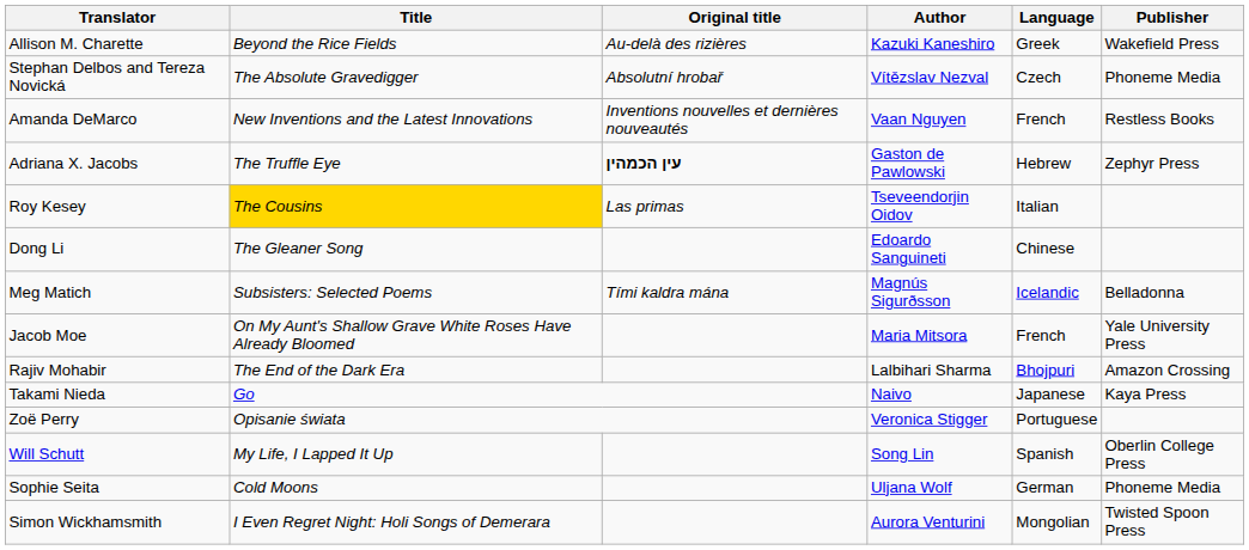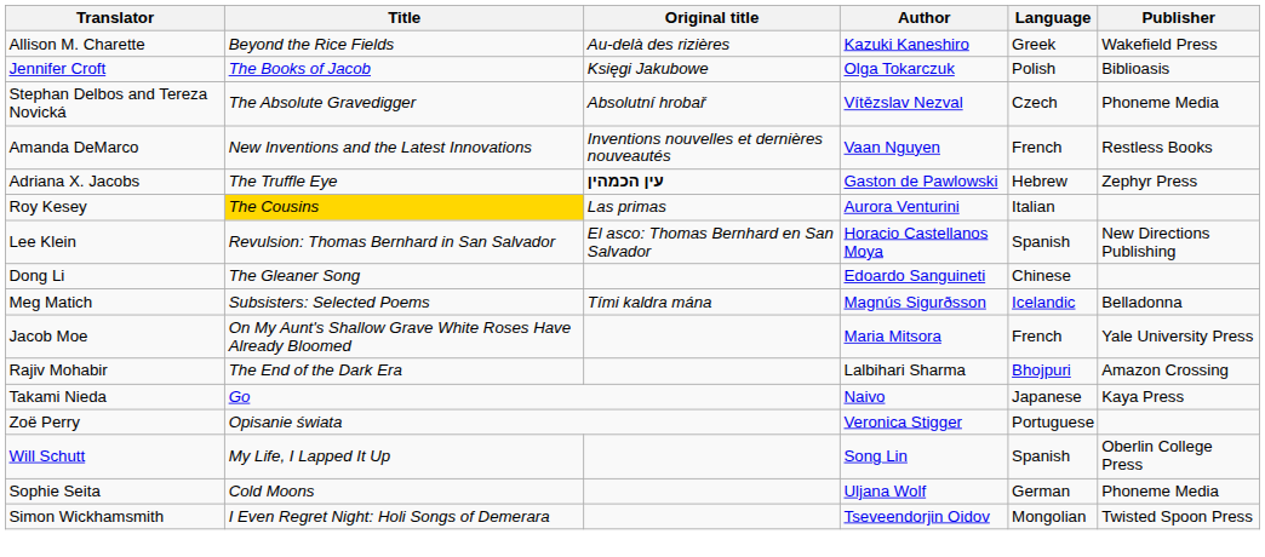+ row: Jennifer Croft | The Books of Jacob | Księgi Jakubowe | Olga Tokarczuk | Polish | Biblioasis
Roy Kesey | Author: Tseveendorjin Oidov -> Aurora Venturini
+ row: Lee Klein | Revulsion: Thomas Bernhard in San Salvador | El asco: Thomas Bernhard en San Salvador | Horacio Castellanos Moya | Spanish | New Directions Publishing
Simon Wickhamsmith | Author: Aurora Venturini -> Tseveendorjin Oidov
